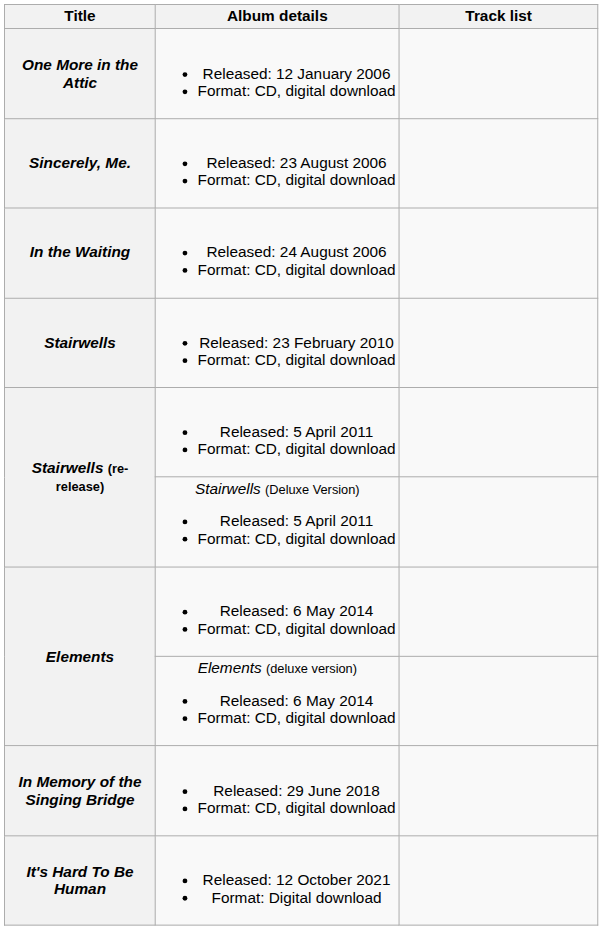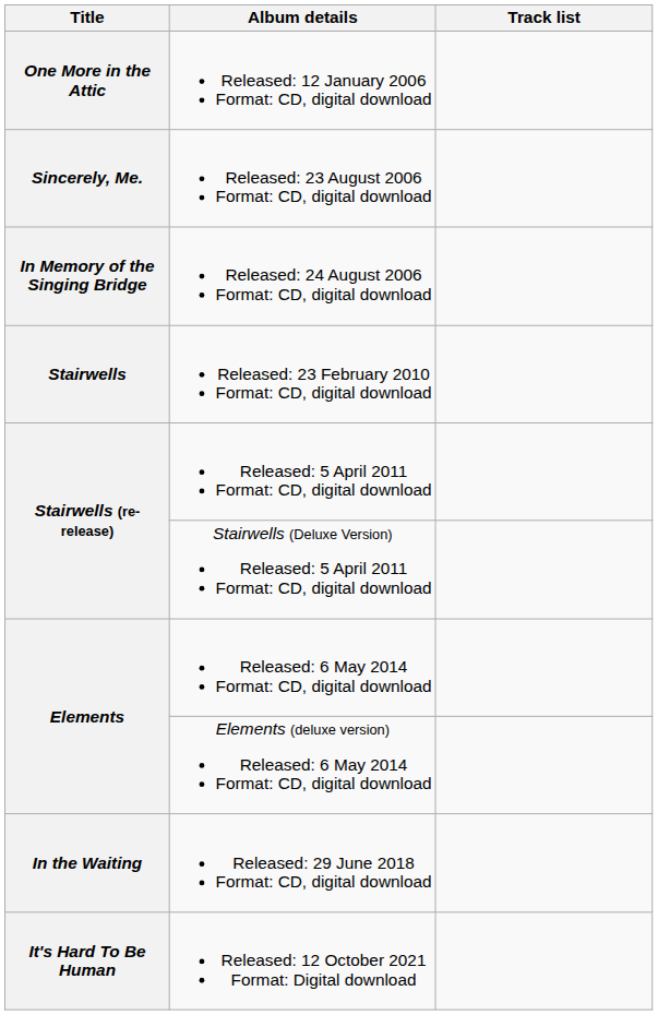Released: 24 August 2006 Format: CD, digital download | Title: In the Waiting -> In Memory of the Singing Bridge
Released: 29 June 2018 Format: CD, digital download | Title: In Memory of the Singing Bridge -> In the Waiting
